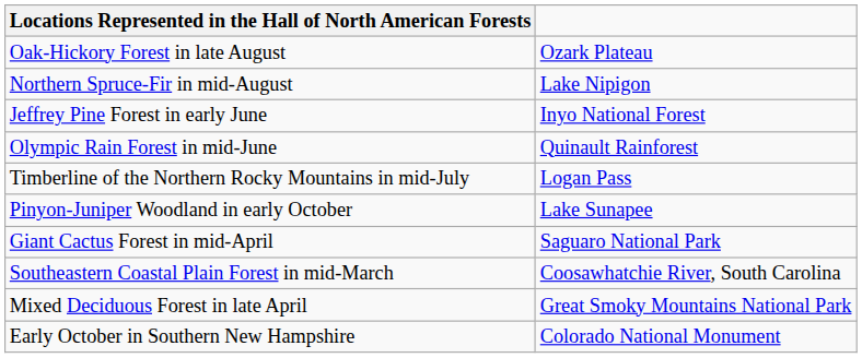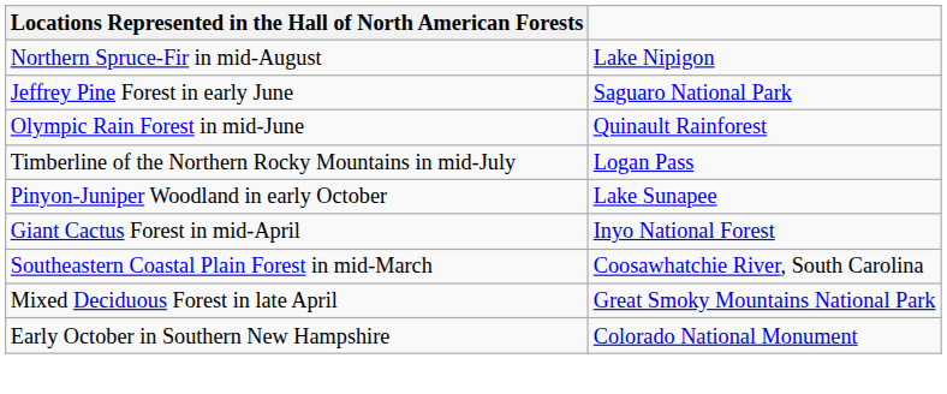- row: Oak-Hickory Forest in late August | Ozark Plateau
Jeffrey Pine Forest in early June | column 2: Inyo National Forest -> Saguaro National Park
Giant Cactus Forest in mid-April | column 2: Saguaro National Park -> Inyo National Forest
